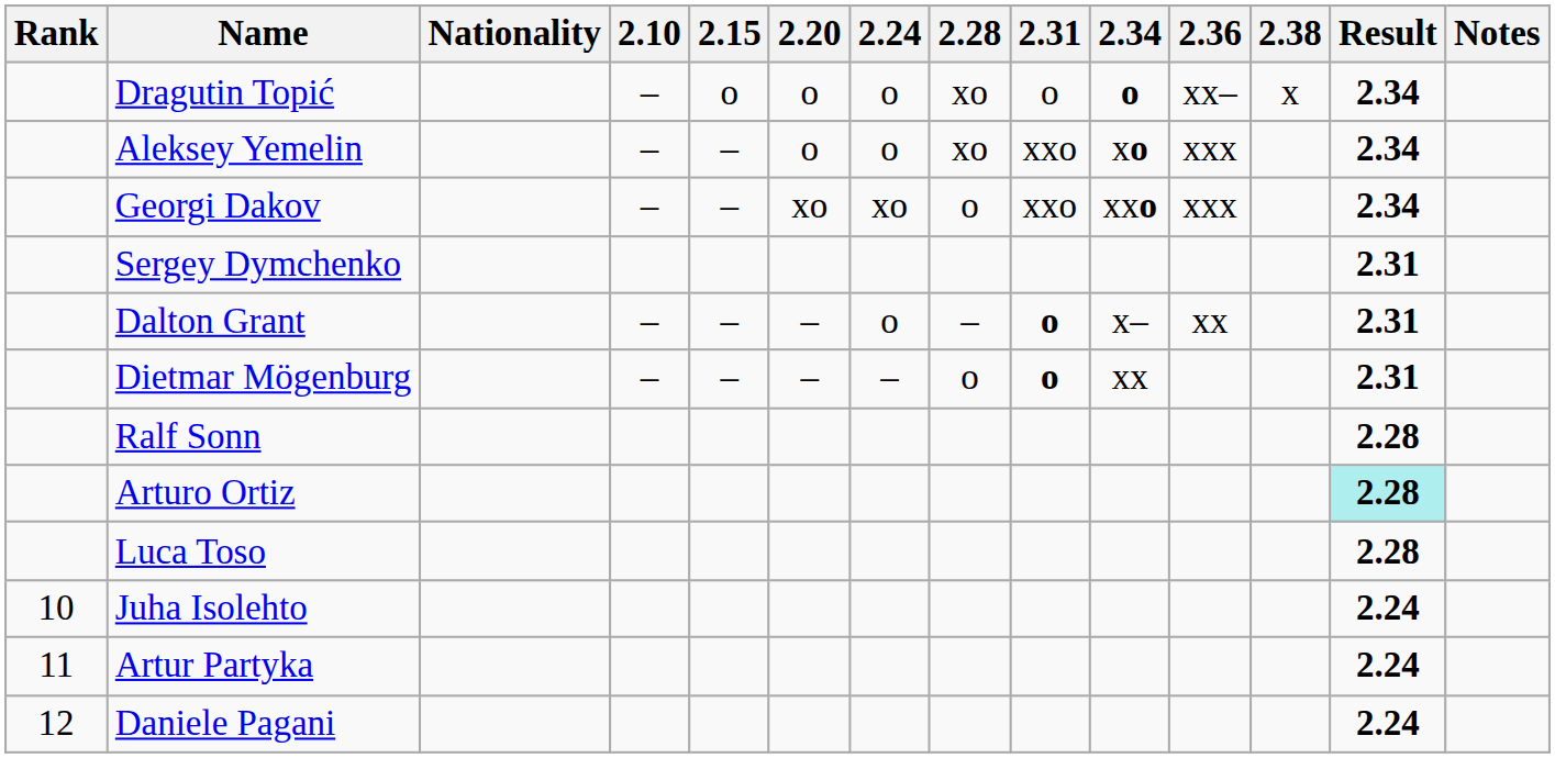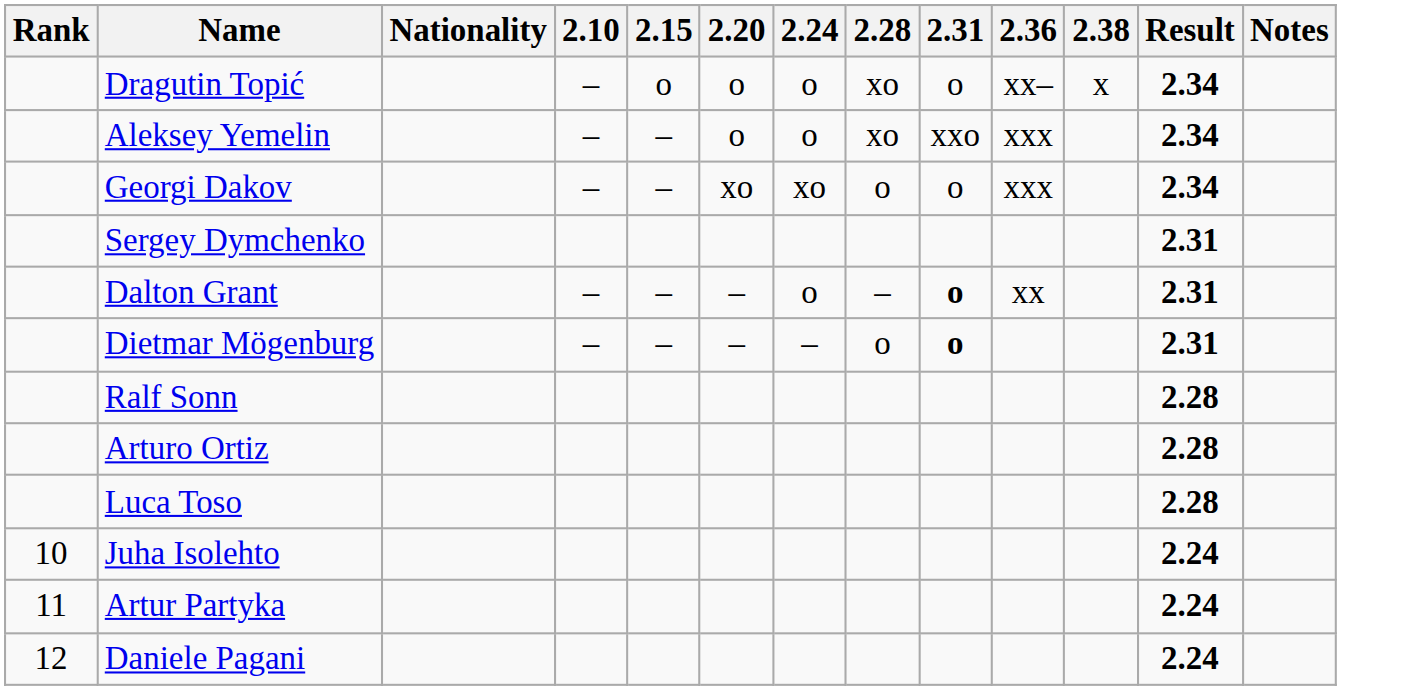- column: 2.34 | o | xo | xxo | x– | xx
Georgi Dakov | 2.31: xxo -> o
Arturo Ortiz | Result: paleturquoise background -> no background
